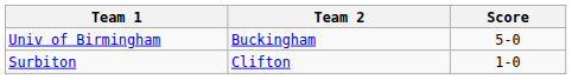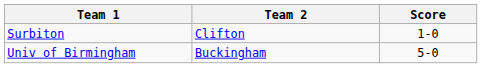rows swapped: Surbiton <-> Univ of Birmingham
